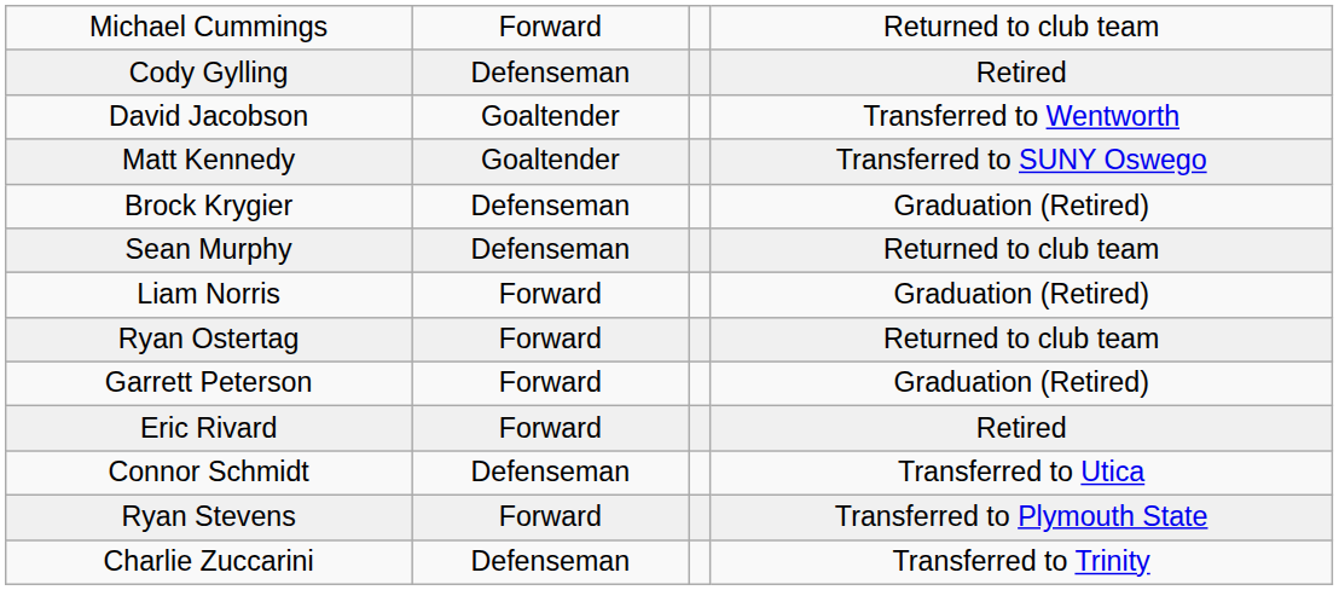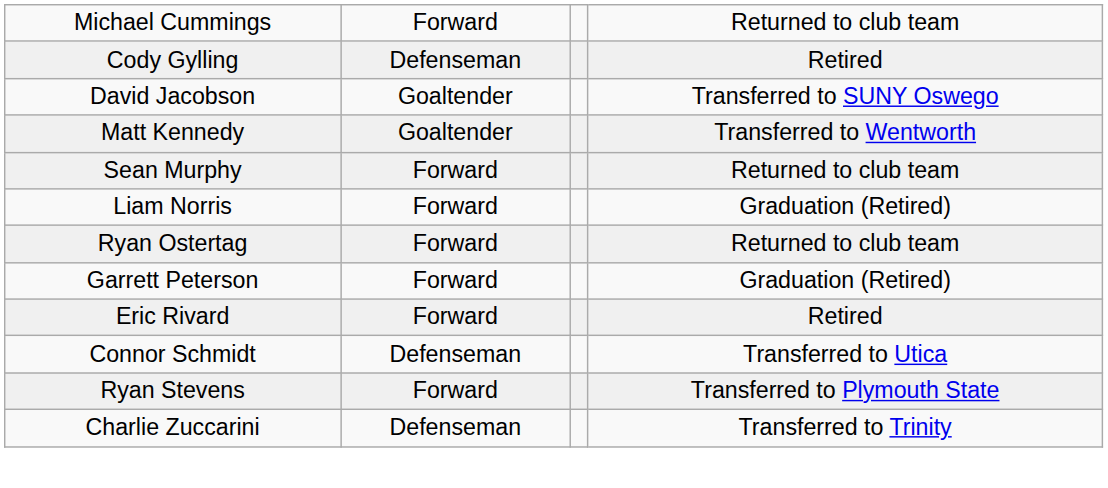David Jacobson | column 4: Transferred to Wentworth -> Transferred to SUNY Oswego
Matt Kennedy | column 4: Transferred to SUNY Oswego -> Transferred to Wentworth
- row: Brock Krygier | Defenseman | Graduation (Retired)
Sean Murphy | column 2: Defenseman -> Forward
